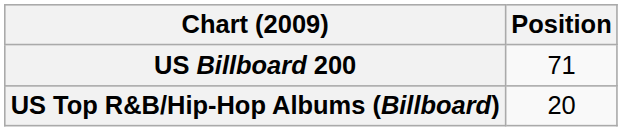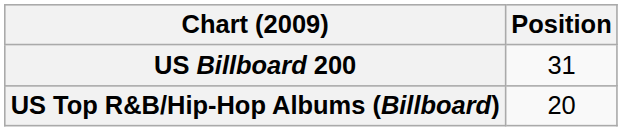US Billboard 200 | Position: 71 -> 31
